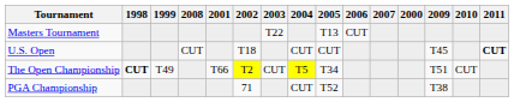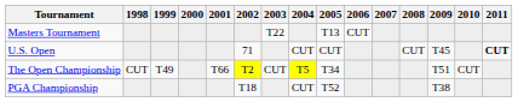columns swapped: 2000 <-> 2008
U.S. Open | 2002: T18 -> 71
The Open Championship | 1998: bold -> normal
PGA Championship | 2002: 71 -> T18
